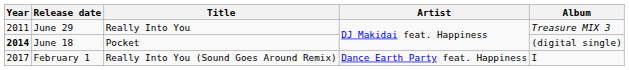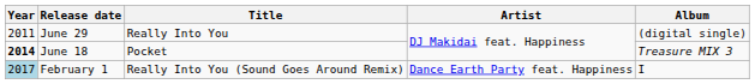June 29 | Album: Treasure MIX 3 -> (digital single)
June 18 | Album: (digital single) -> Treasure MIX 3
February 1 | Year: no background -> lightblue background
